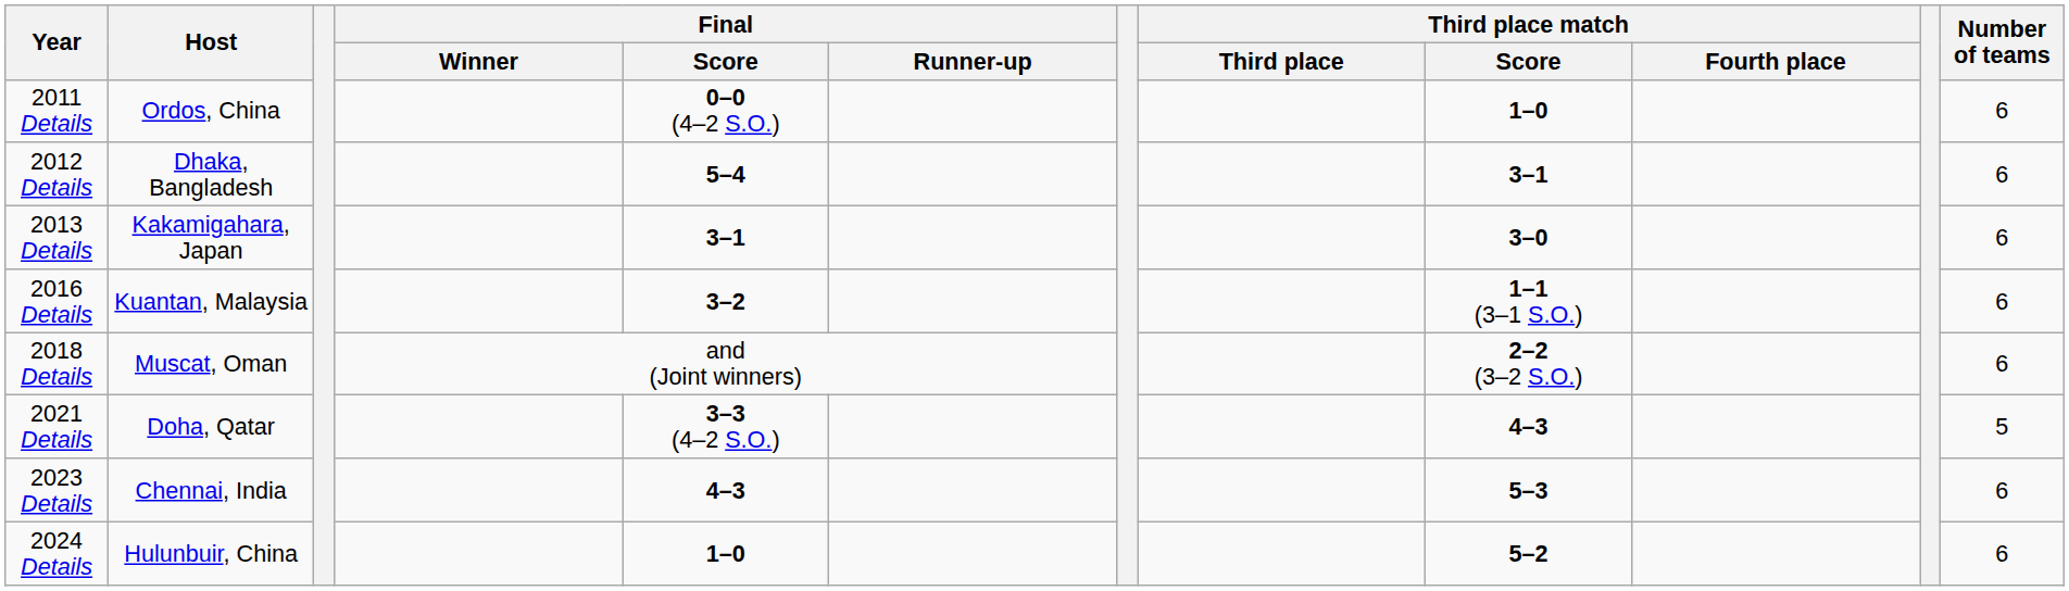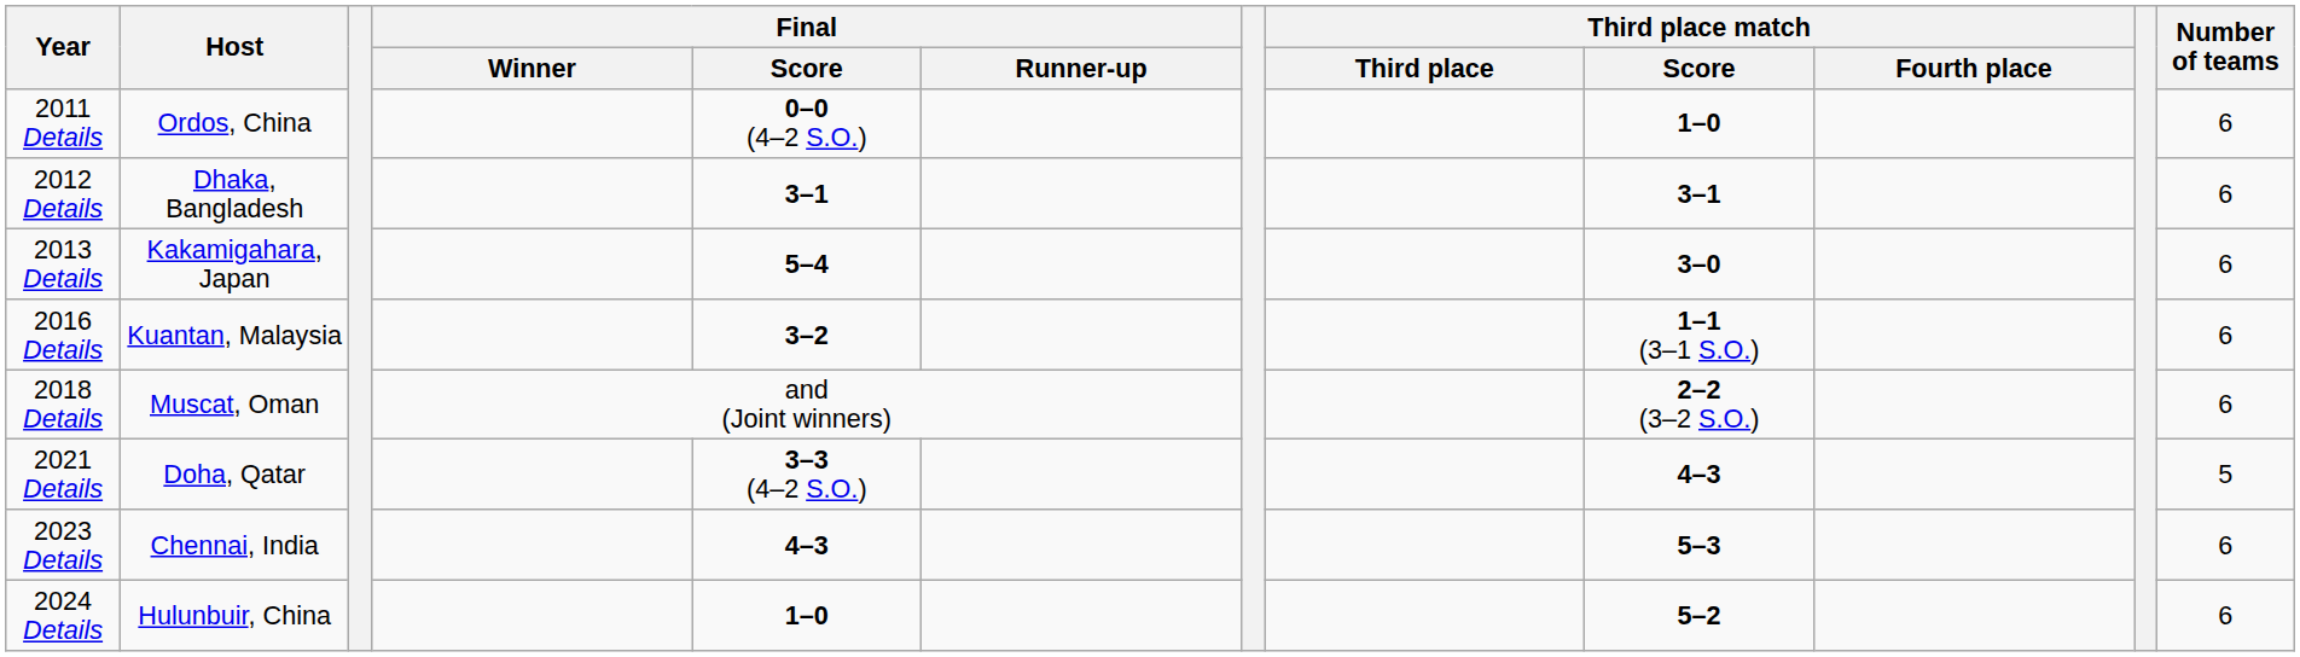2012 Details | Final / Score: 5–4 -> 3–1
2013 Details | Final / Score: 3–1 -> 5–4
